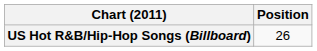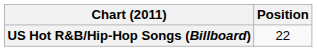US Hot R&B/Hip-Hop Songs (Billboard) | Position: 26 -> 22
